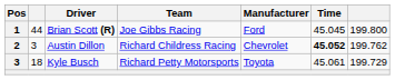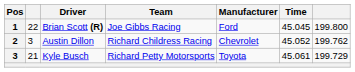Brian Scott (R) | column 2: 44 -> 22
Austin Dillon | Time: bold -> normal
Kyle Busch | column 2: 18 -> 21
